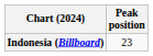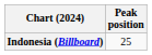Indonesia (Billboard) | Peak position: 23 -> 25
